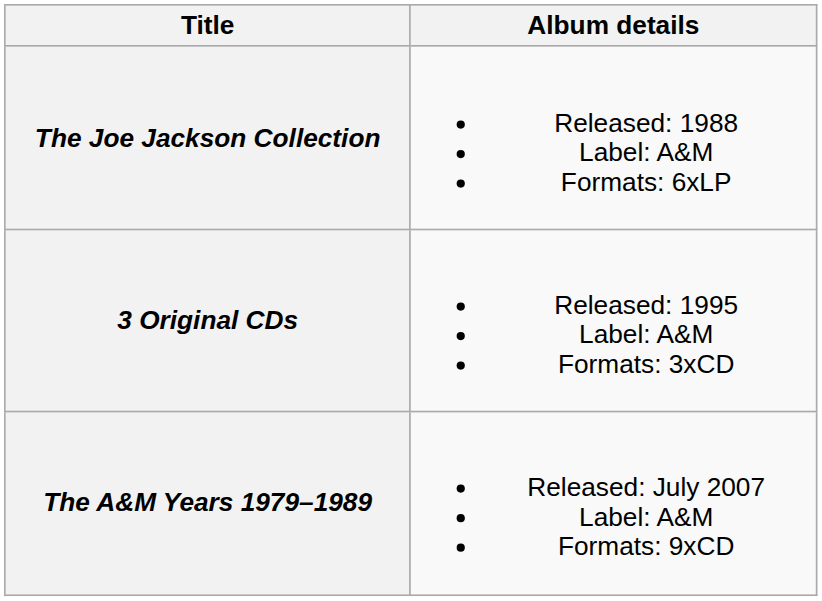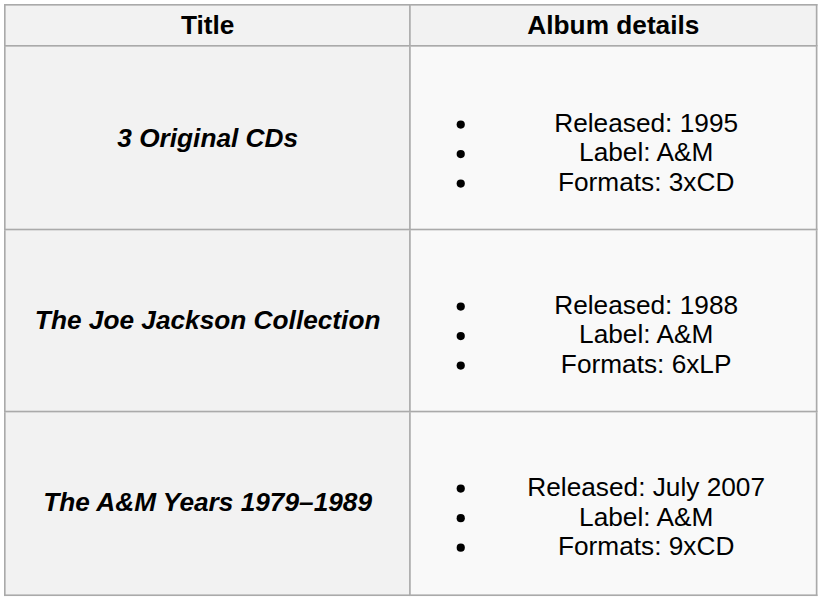rows swapped: The Joe Jackson Collection <-> 3 Original CDs
